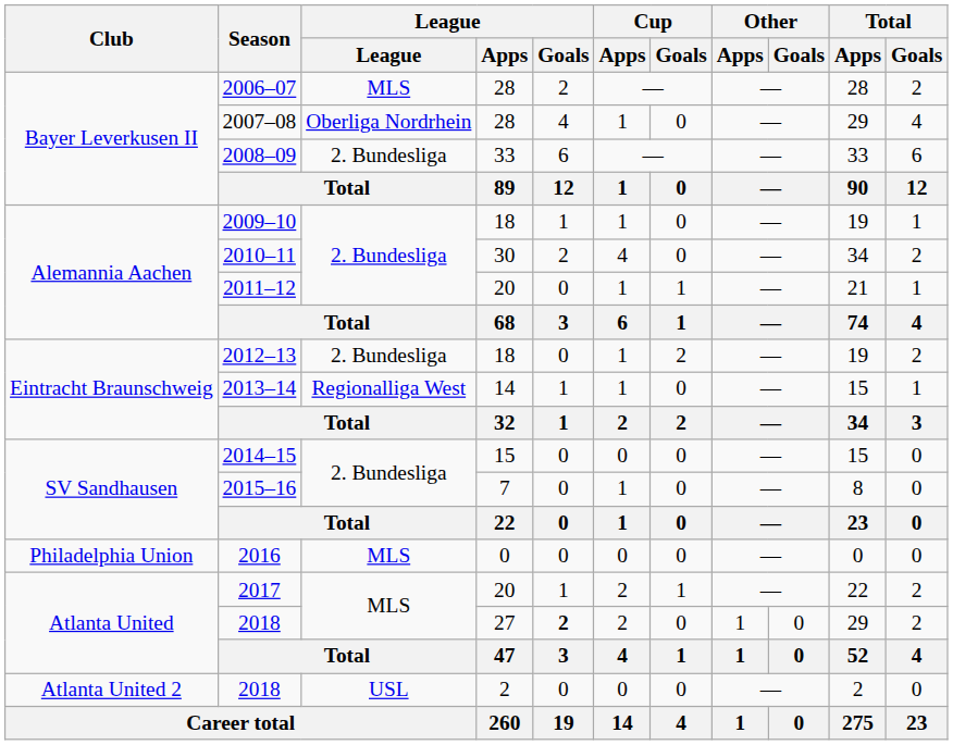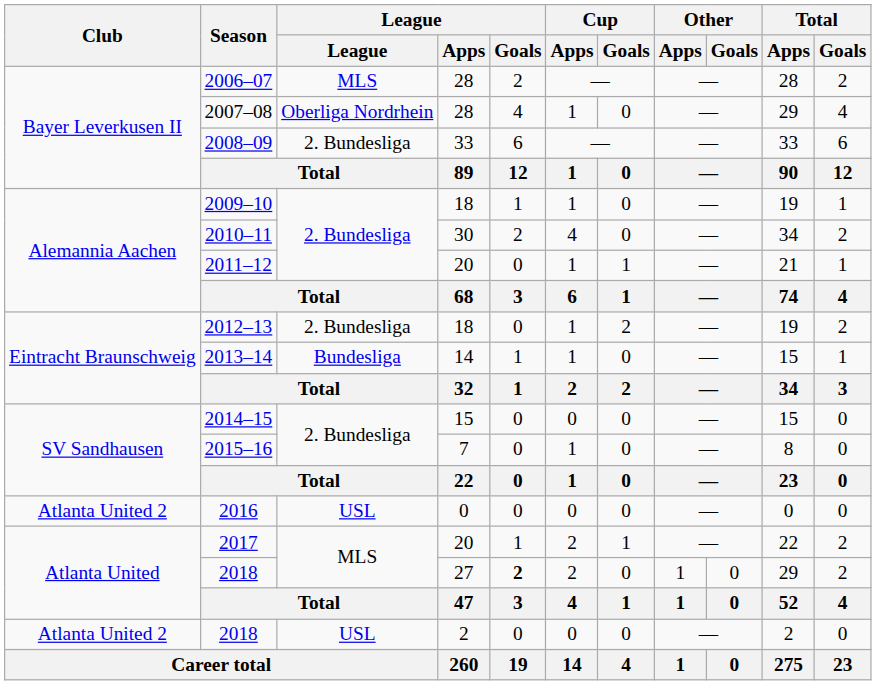2013–14 | League: Regionalliga West -> Bundesliga
2016 | Club: Philadelphia Union -> Atlanta United 2
2016 | League: MLS -> USL
